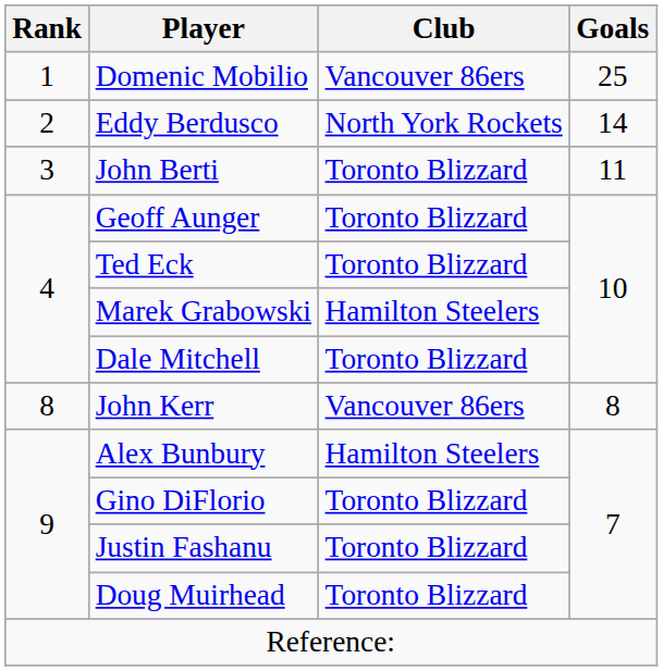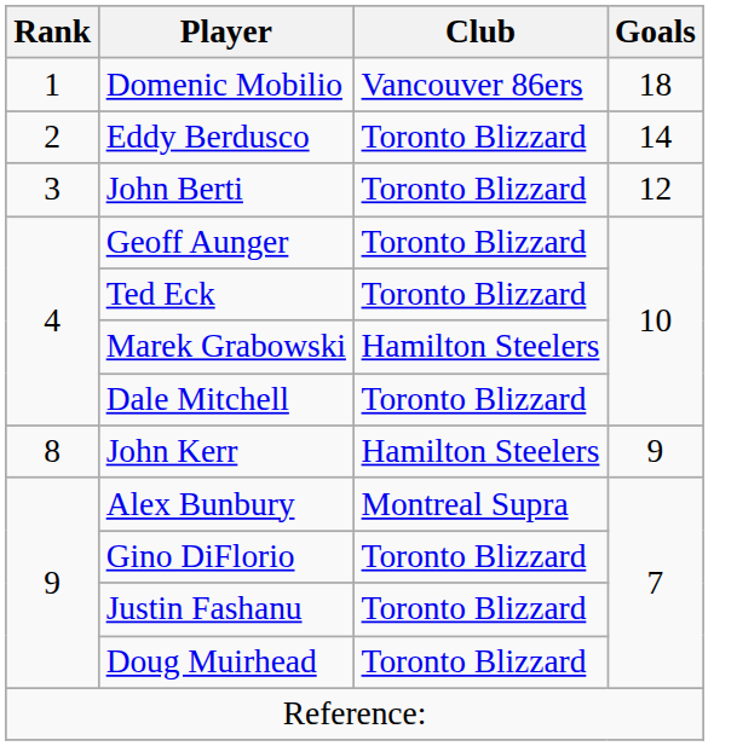Domenic Mobilio | Goals: 25 -> 18
Eddy Berdusco | Club: North York Rockets -> Toronto Blizzard
John Berti | Goals: 11 -> 12
John Kerr | Club: Vancouver 86ers -> Hamilton Steelers
John Kerr | Goals: 8 -> 9
Alex Bunbury | Club: Hamilton Steelers -> Montreal Supra
